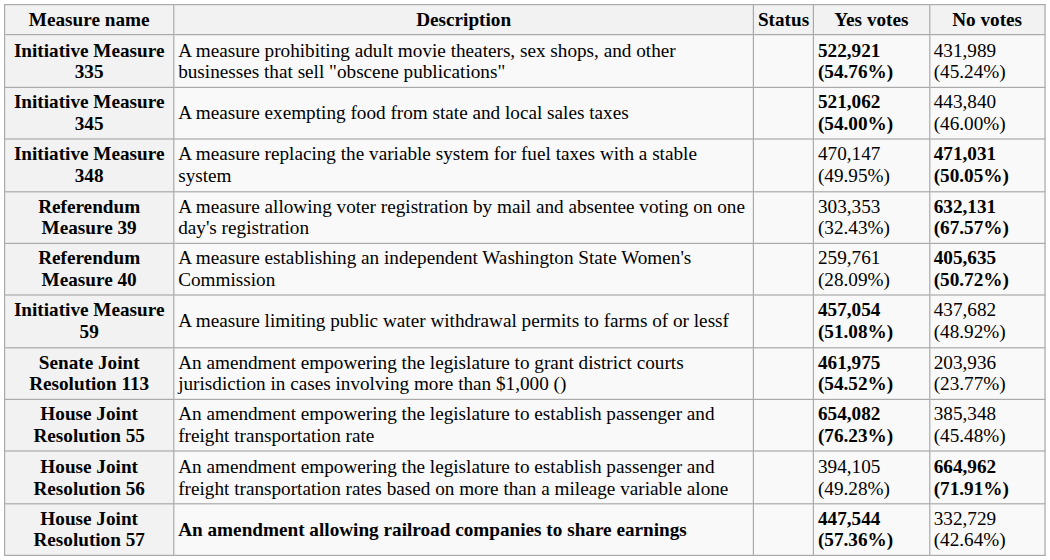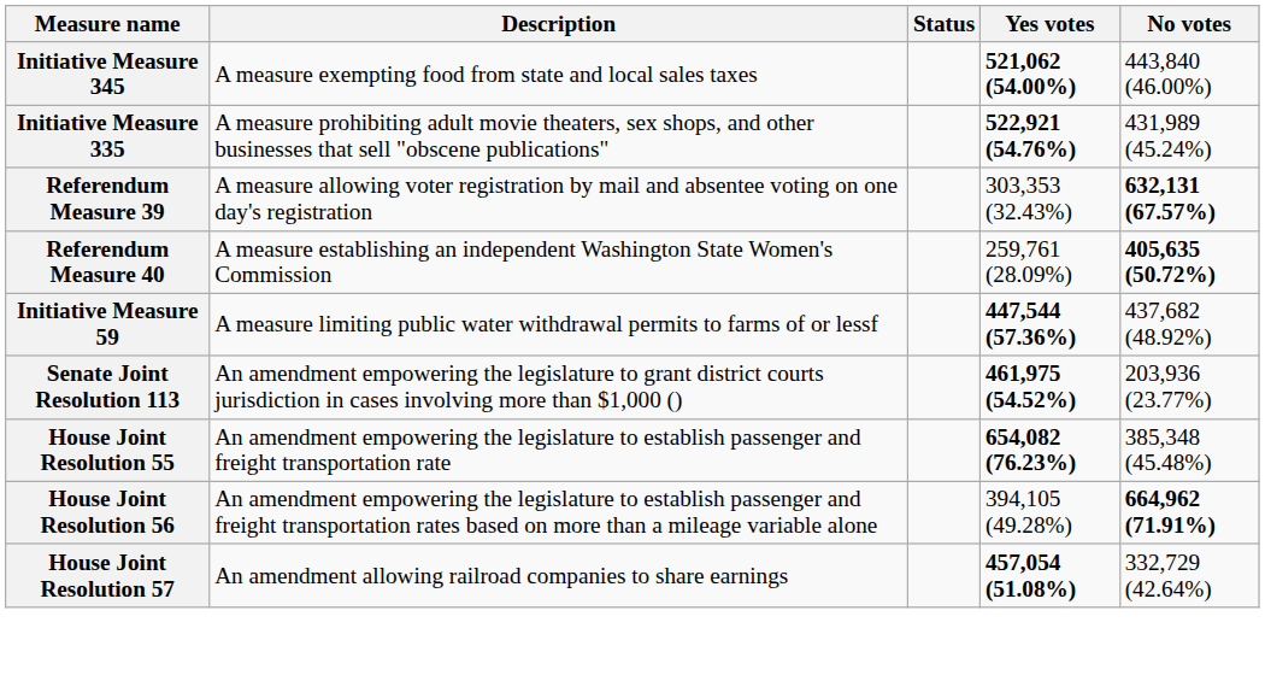rows swapped: Initiative Measure 335 <-> Initiative Measure 345
- row: Initiative Measure 348 | A measure replacing the variable system for fuel taxes with a stable system | 470,147 (49.95%) | 471,031 (50.05%)
Initiative Measure 59 | Yes votes: 457,054 (51.08%) -> 447,544 (57.36%)
House Joint Resolution 57 | Description: bold -> normal
House Joint Resolution 57 | Yes votes: 447,544 (57.36%) -> 457,054 (51.08%)
